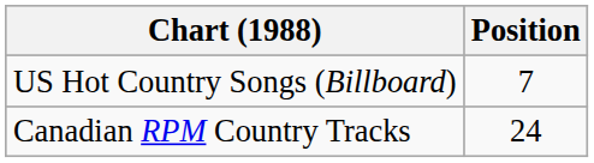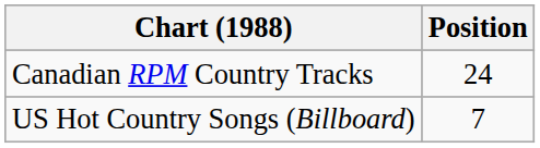rows swapped: Canadian RPM Country Tracks <-> US Hot Country Songs (Billboard)
